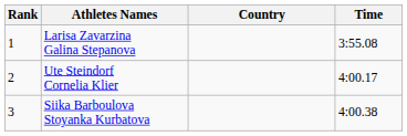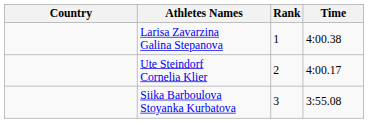columns swapped: Rank <-> Country
Larisa Zavarzina Galina Stepanova | Time: 3:55.08 -> 4:00.38
Siika Barboulova Stoyanka Kurbatova | Time: 4:00.38 -> 3:55.08
